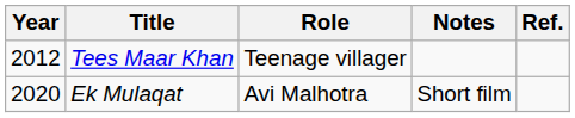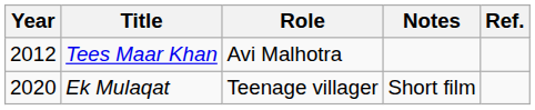Tees Maar Khan | Role: Teenage villager -> Avi Malhotra
Ek Mulaqat | Role: Avi Malhotra -> Teenage villager
